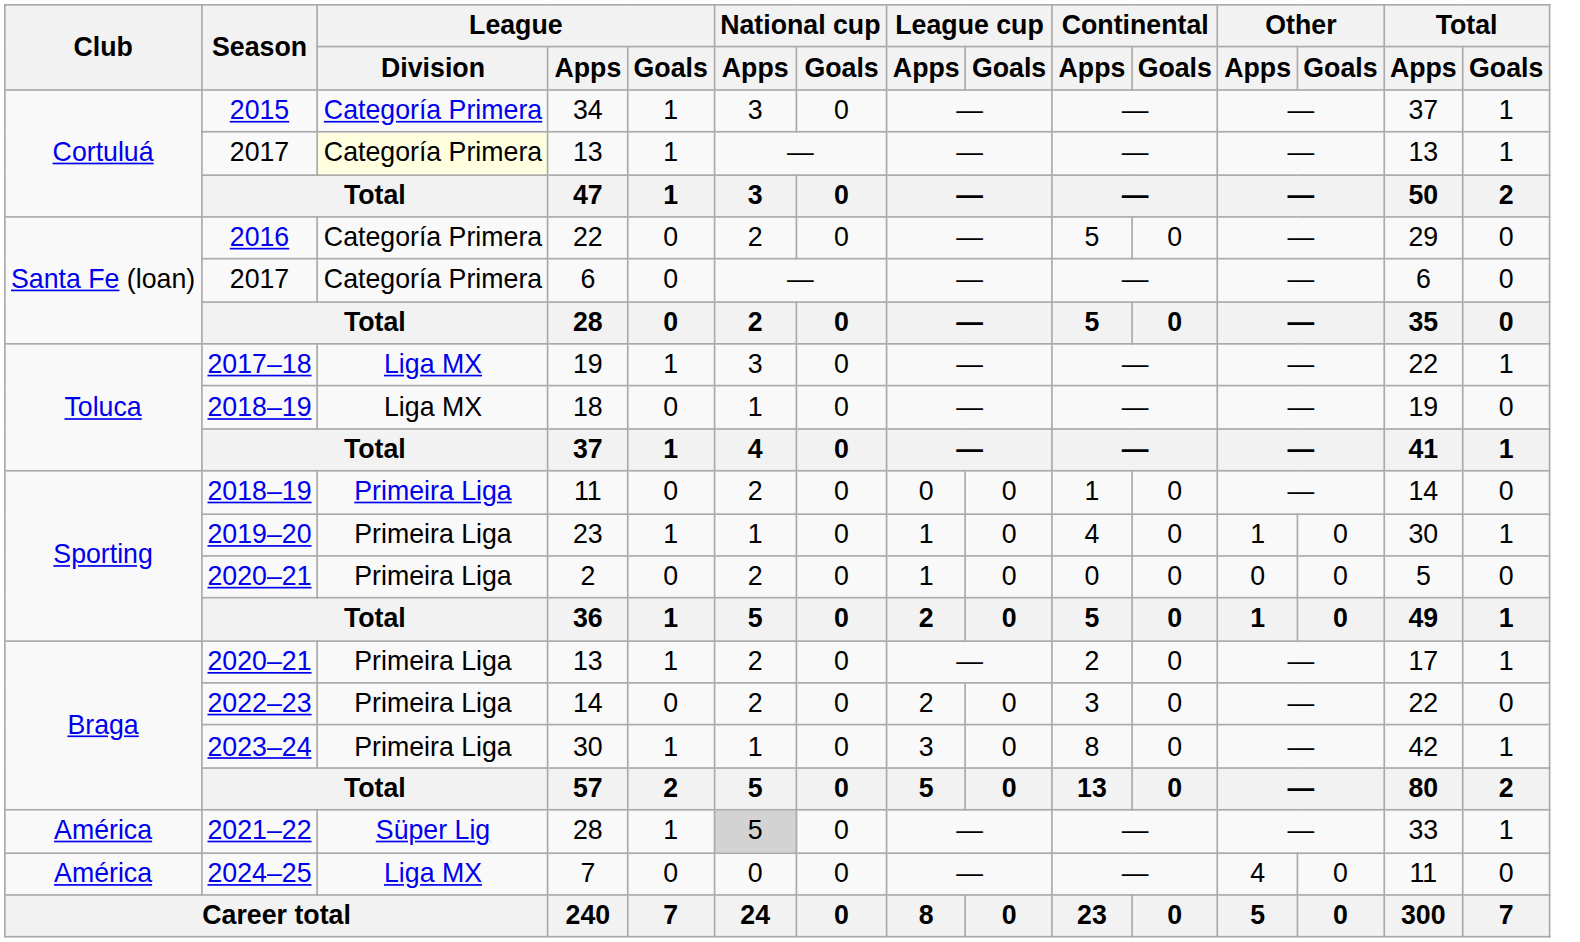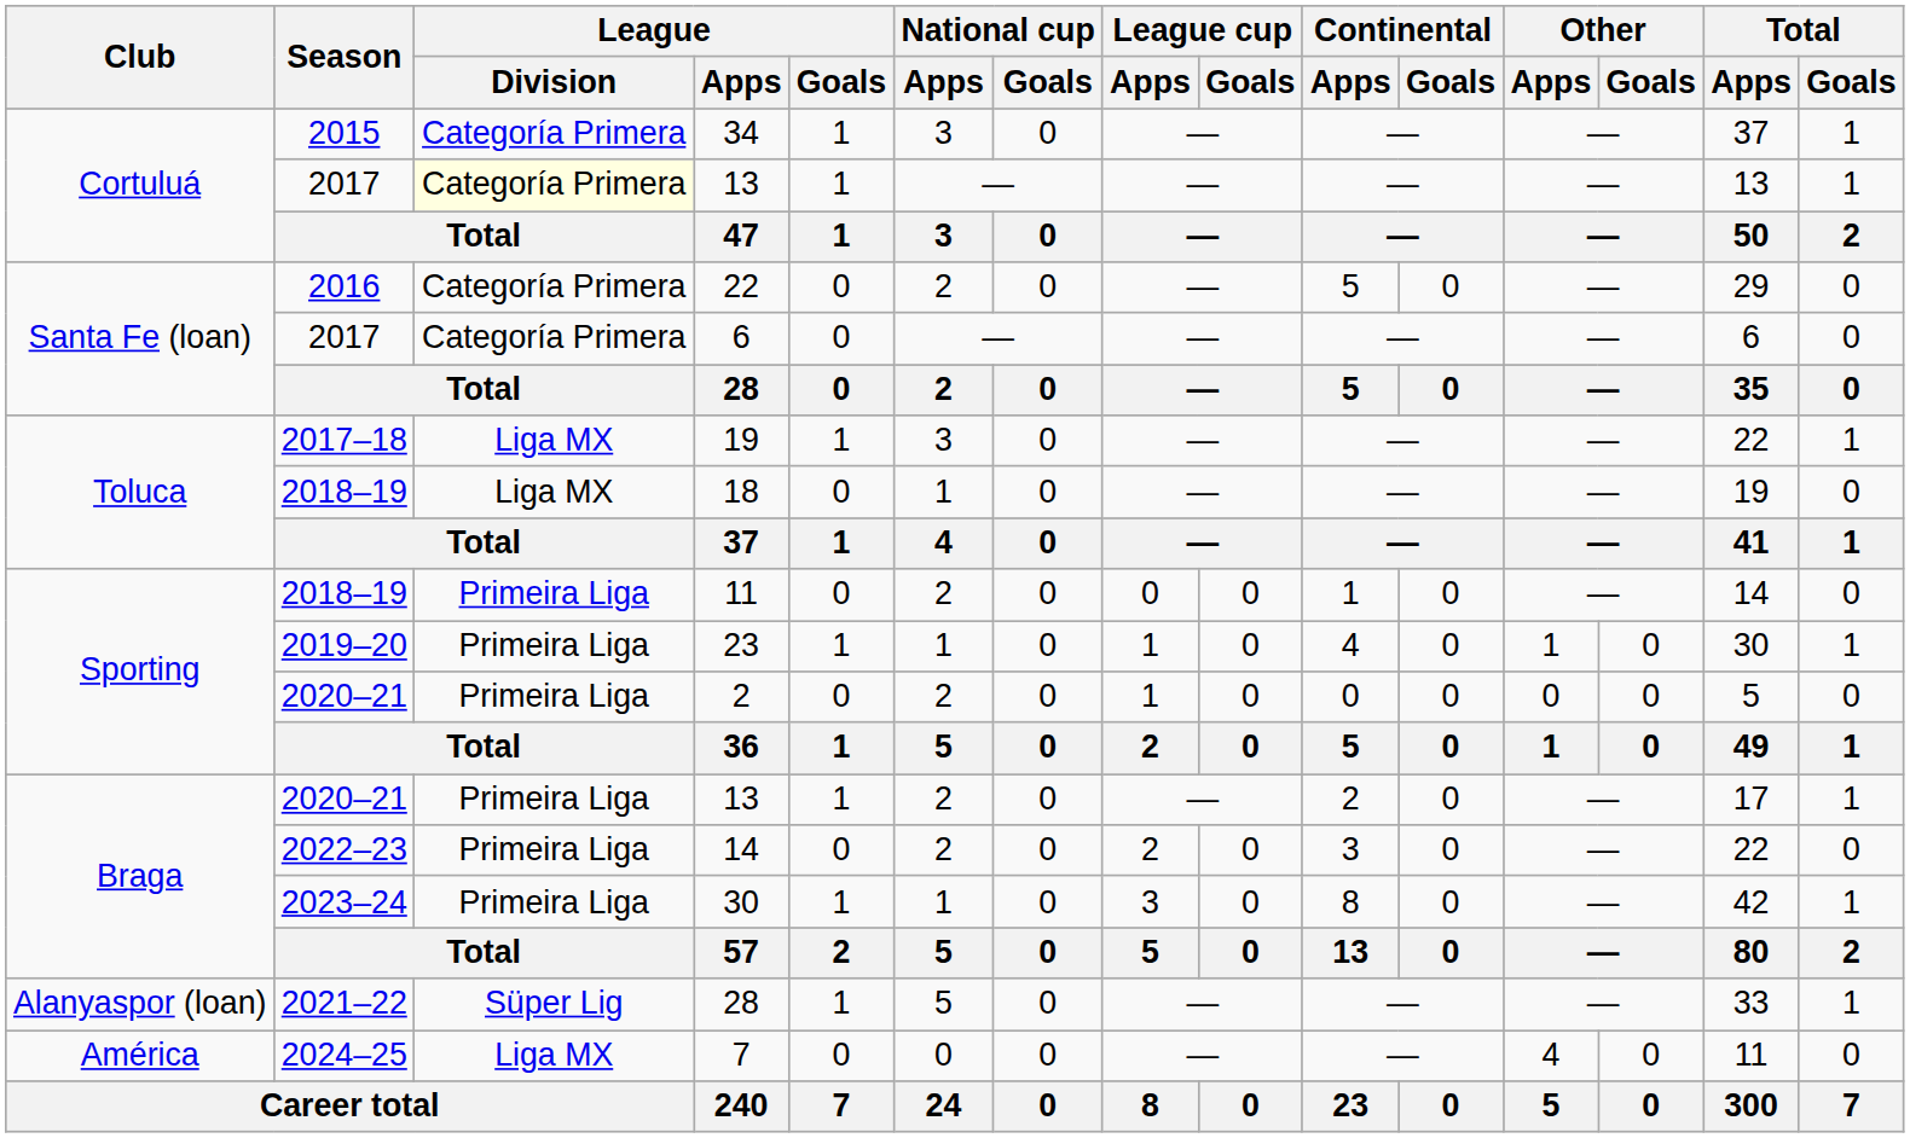2021–22 / 28 | Club: América -> Alanyaspor (loan)
2021–22 / 28 | National cup / Apps: lightgrey background -> no background
